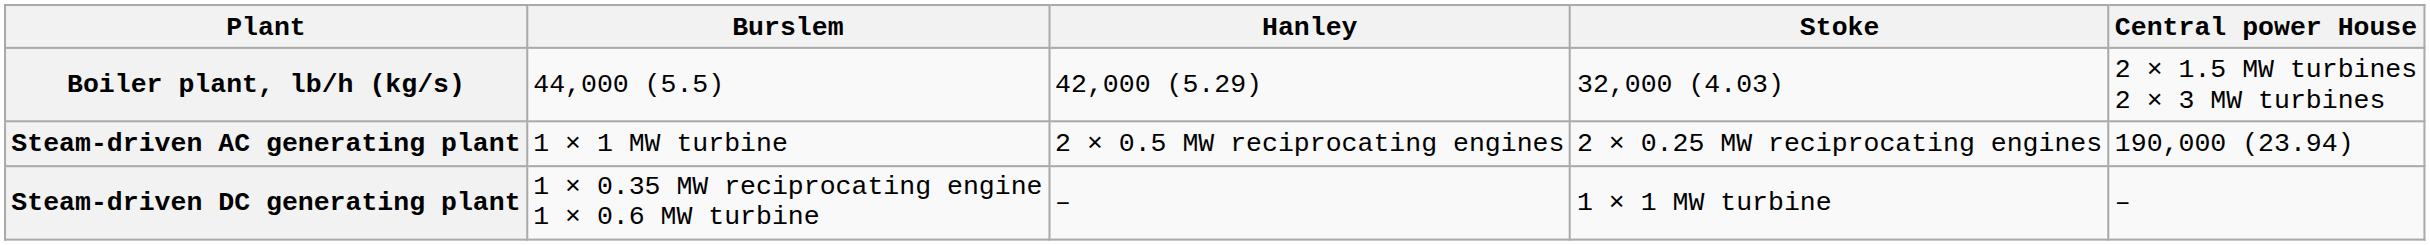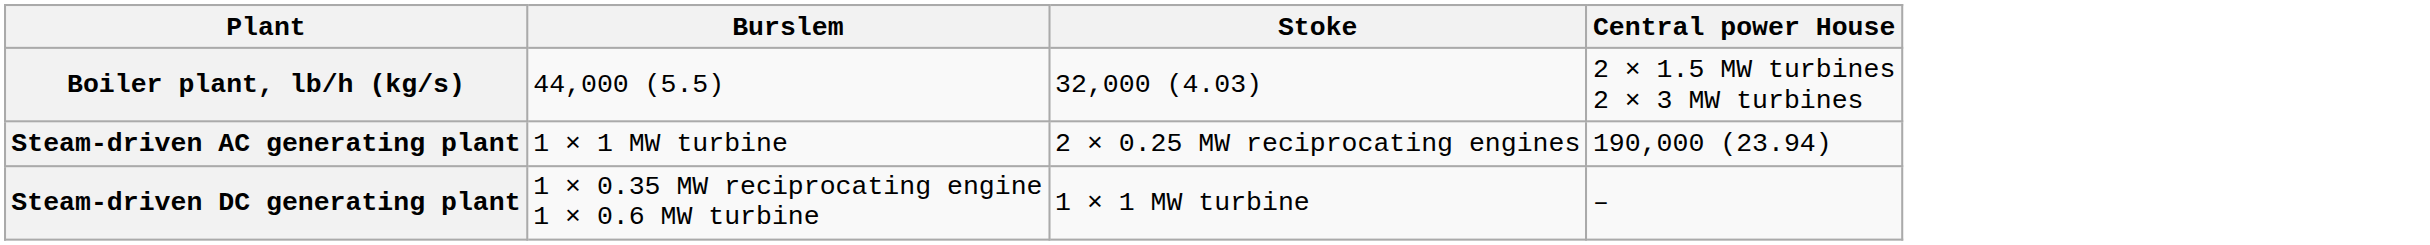- column: Hanley | 42,000 (5.29) | 2 × 0.5 MW reciprocating engines | –
